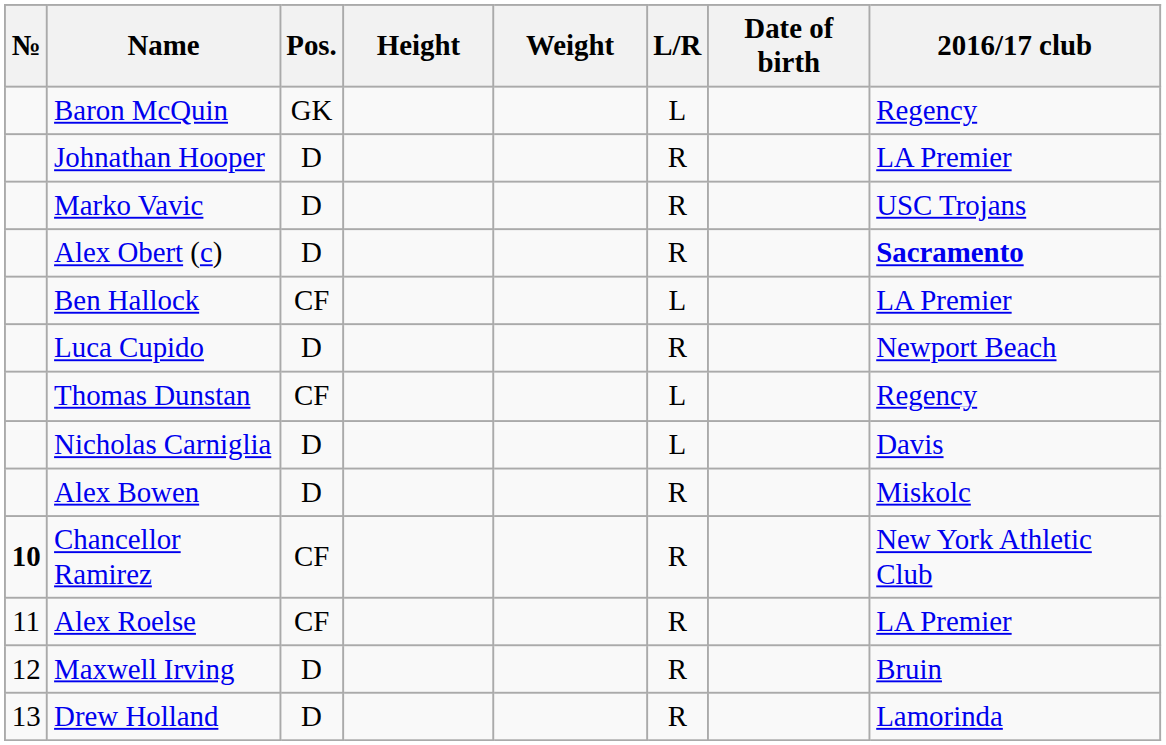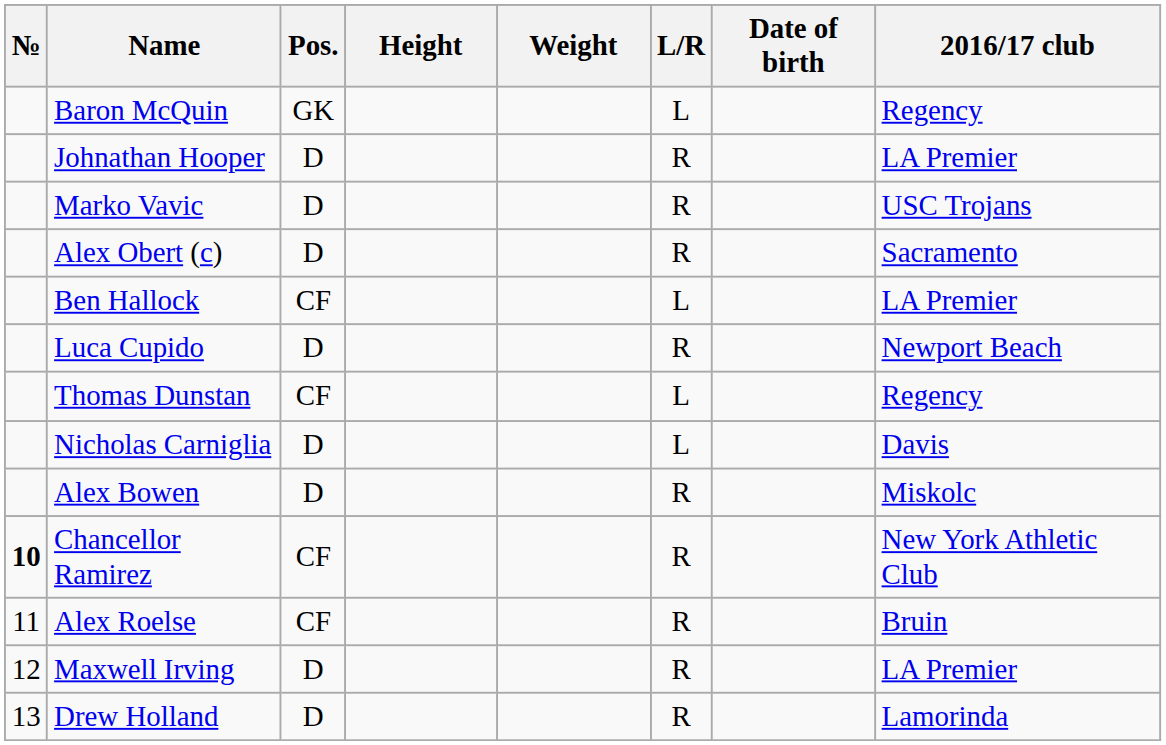Alex Obert (c) | 2016/17 club: bold -> normal
Alex Roelse | 2016/17 club: LA Premier -> Bruin
Maxwell Irving | 2016/17 club: Bruin -> LA Premier
